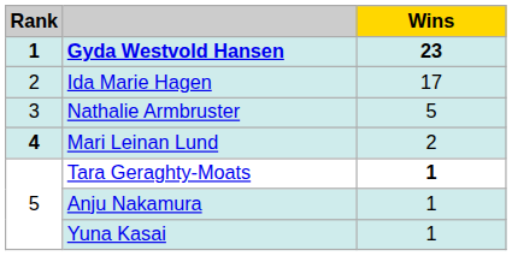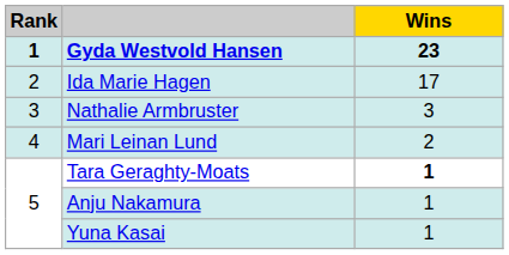Nathalie Armbruster | Wins: 5 -> 3
Mari Leinan Lund | Rank: bold -> normal
